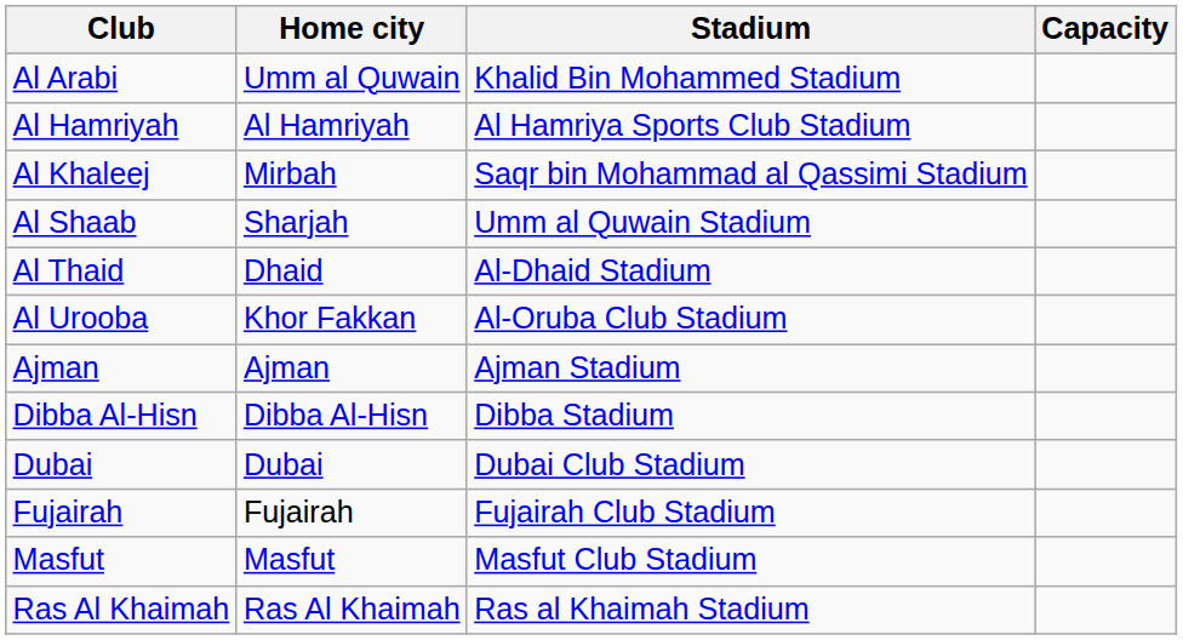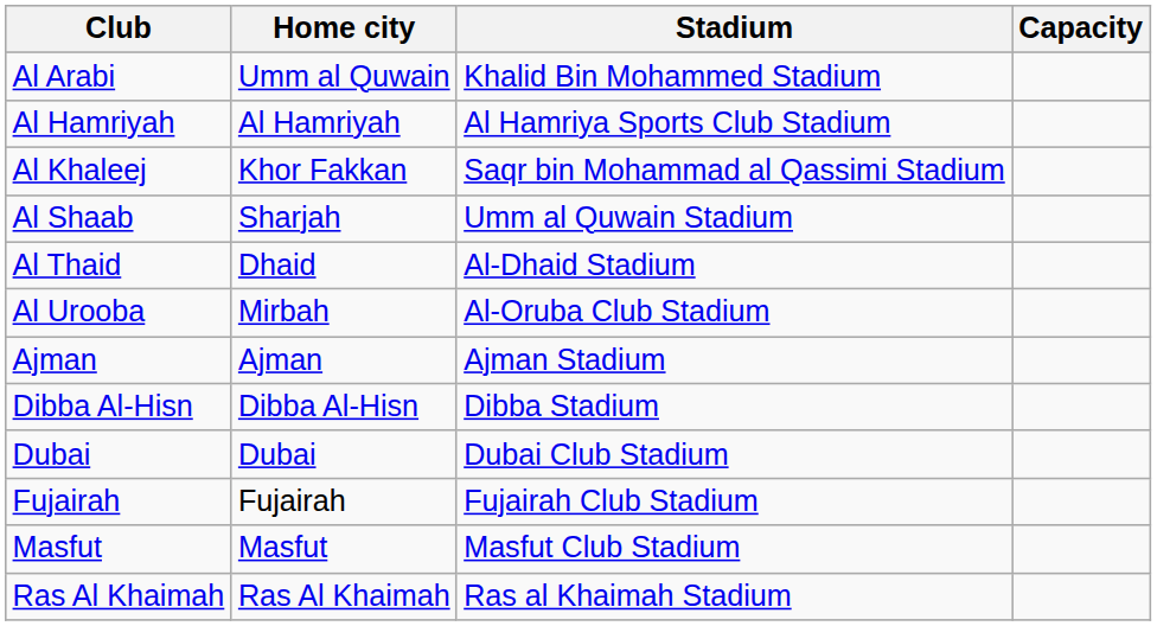Al Khaleej | Home city: Mirbah -> Khor Fakkan
Al Urooba | Home city: Khor Fakkan -> Mirbah
